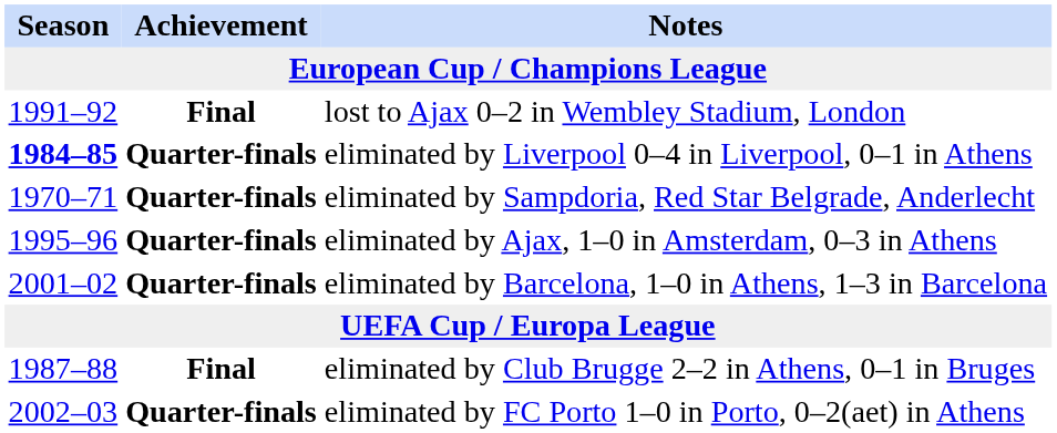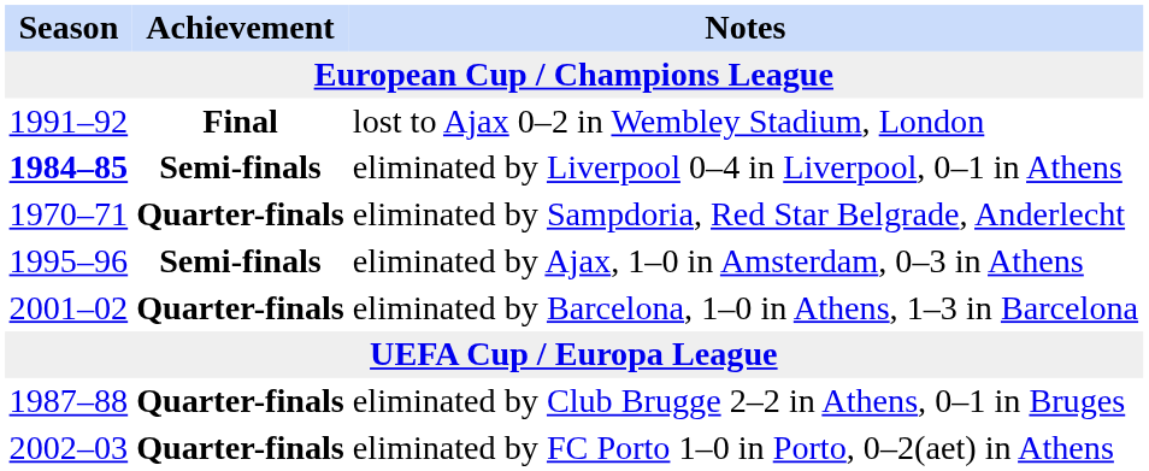eliminated by Liverpool 0–4 in Liverpool, 0–1 in Athens | Achievement / European Cup / Champions League: Quarter-finals -> Semi-finals
eliminated by Ajax, 1–0 in Amsterdam, 0–3 in Athens | Achievement / European Cup / Champions League: Quarter-finals -> Semi-finals
eliminated by Club Brugge 2–2 in Athens, 0–1 in Bruges | Achievement / European Cup / Champions League: Final -> Quarter-finals
